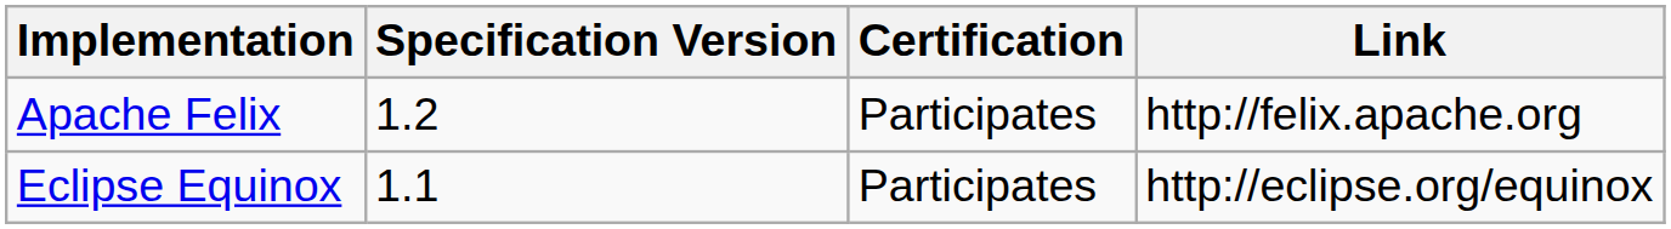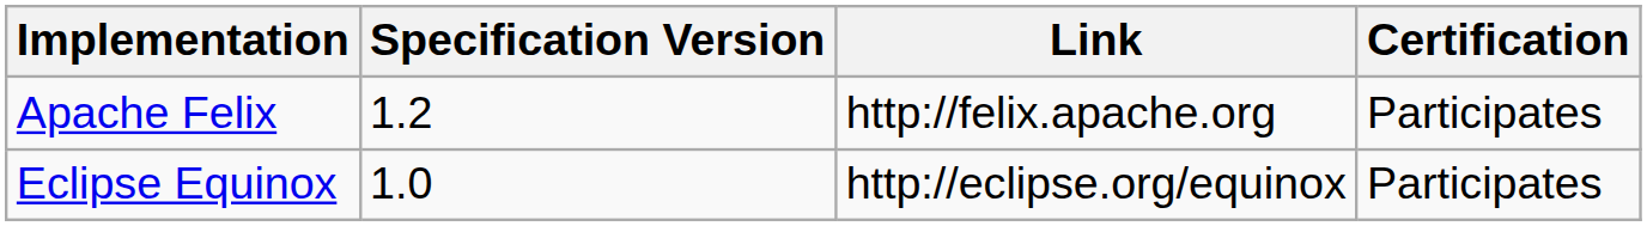columns swapped: Link <-> Certification
Eclipse Equinox | Specification Version: 1.1 -> 1.0
